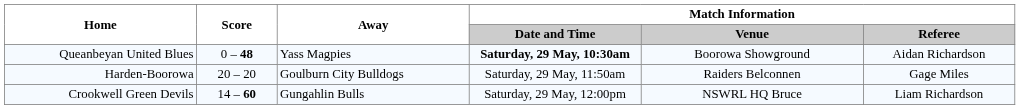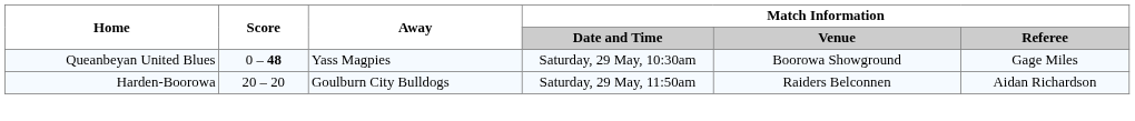Queanbeyan United Blues | Match Information / Date and Time: bold -> normal
Queanbeyan United Blues | Match Information / Referee: Aidan Richardson -> Gage Miles
Harden-Boorowa | Match Information / Referee: Gage Miles -> Aidan Richardson
- row: Crookwell Green Devils | 14 – 60 | Gungahlin Bulls | Saturday, 29 May, 12:00pm | NSWRL HQ Bruce | Liam Richardson
